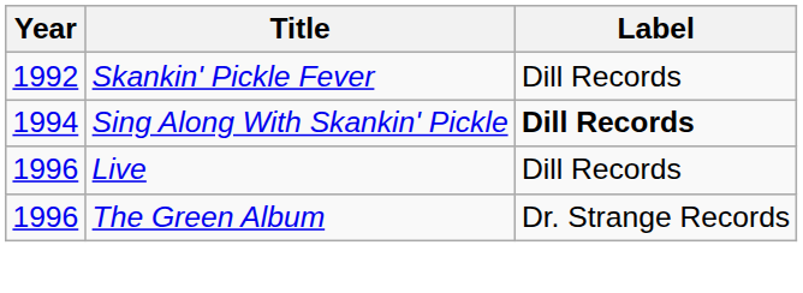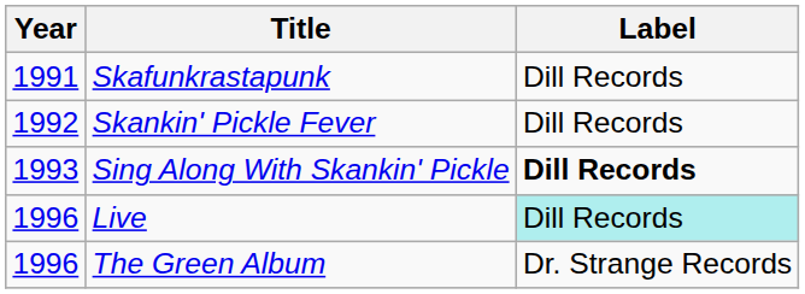+ row: 1991 | Skafunkrastapunk | Dill Records
Sing Along With Skankin' Pickle | Year: 1994 -> 1993
Live | Label: no background -> paleturquoise background
